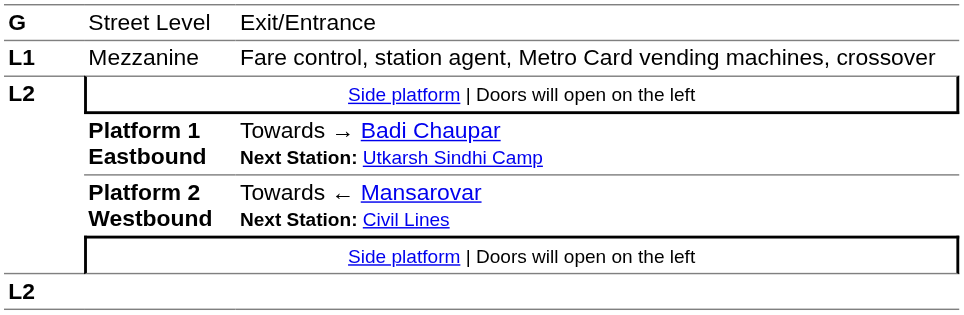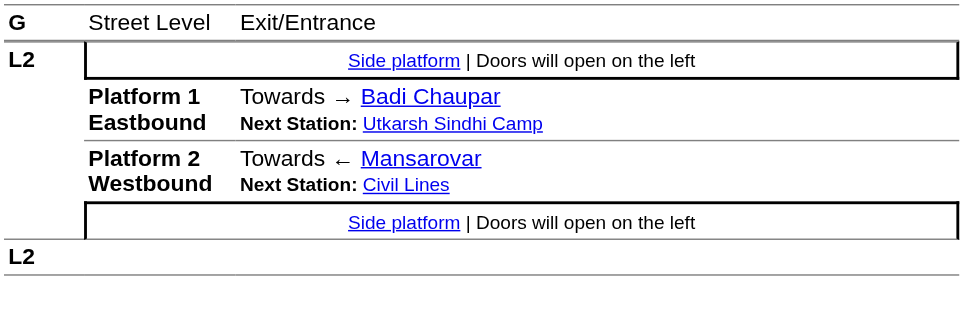- row: L1 | Mezzanine | Fare control, station agent, Metro Card vending machines, crossover
